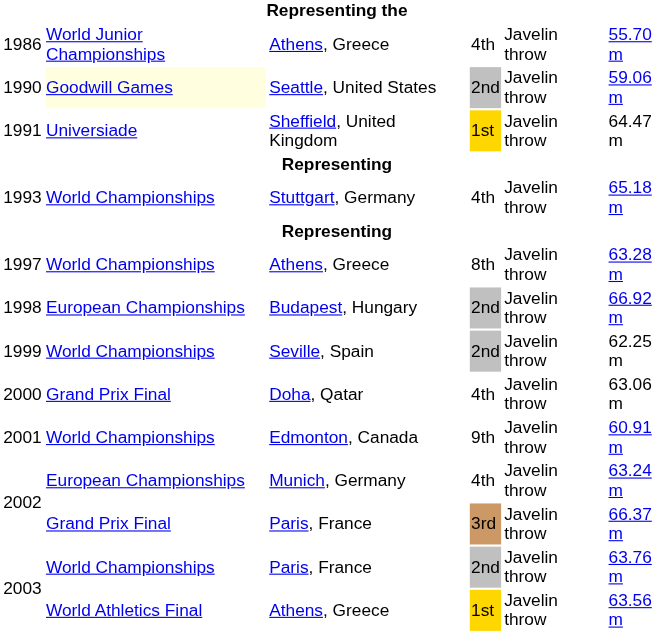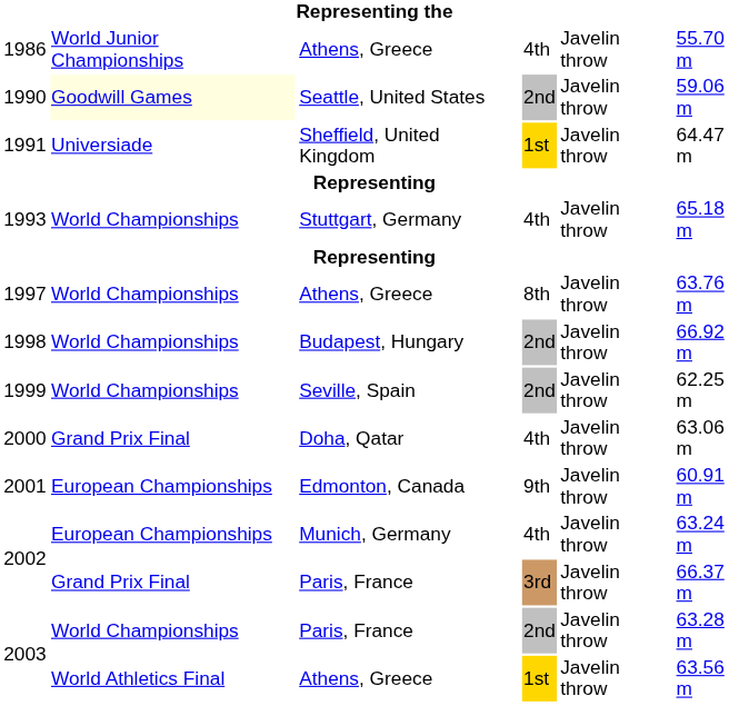1997 | column 6: 63.28 m -> 63.76 m
1998 | column 2: European Championships -> World Championships
2001 | column 2: World Championships -> European Championships
2003 / Paris, France | column 6: 63.76 m -> 63.28 m
